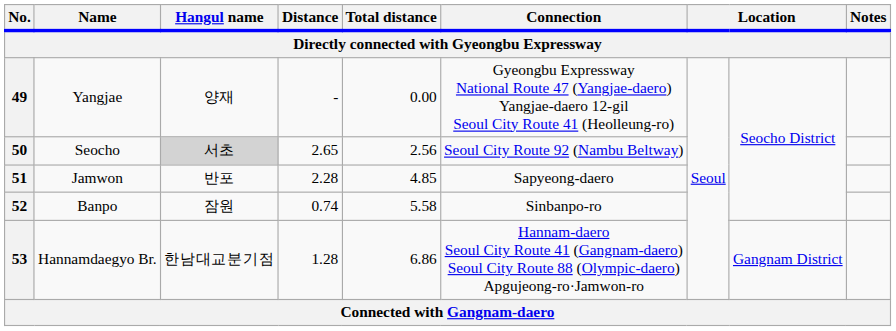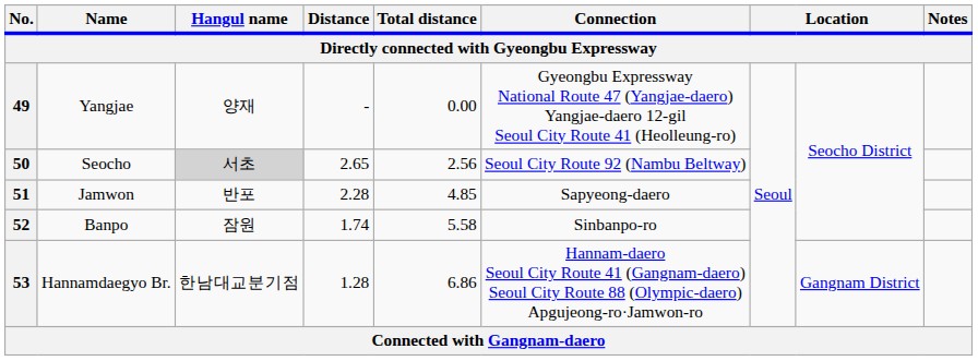52 | Distance: 0.74 -> 1.74
